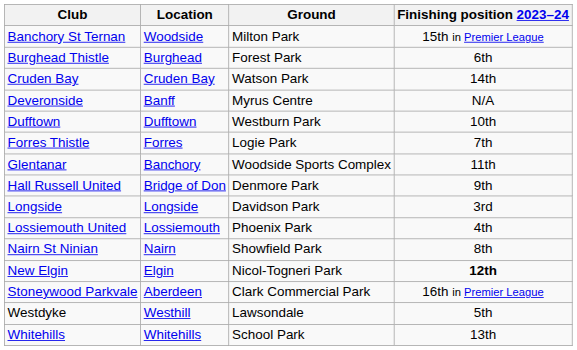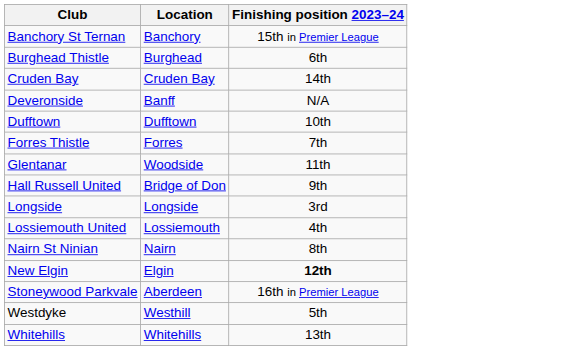- column: Ground | Milton Park | Forest Park | Watson Park | Myrus Centre | Westburn Park | Logie Park | Woodside Sports Complex | Denmore Park | Davidson Park | Phoenix Park | Showfield Park | Nicol-Togneri Park | Clark Commercial Park | Lawsondale | School Park
Banchory St Ternan | Location: Woodside -> Banchory
Glentanar | Location: Banchory -> Woodside
